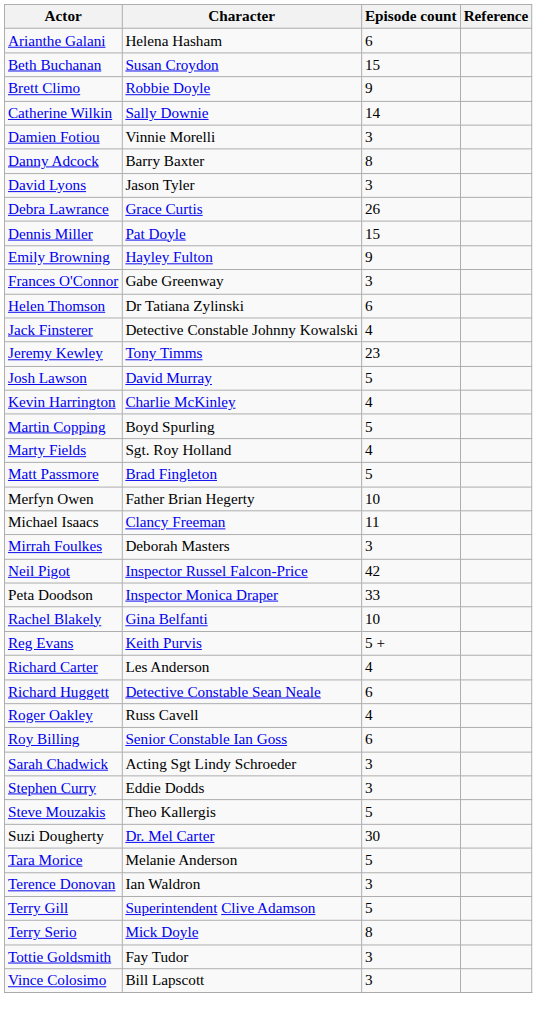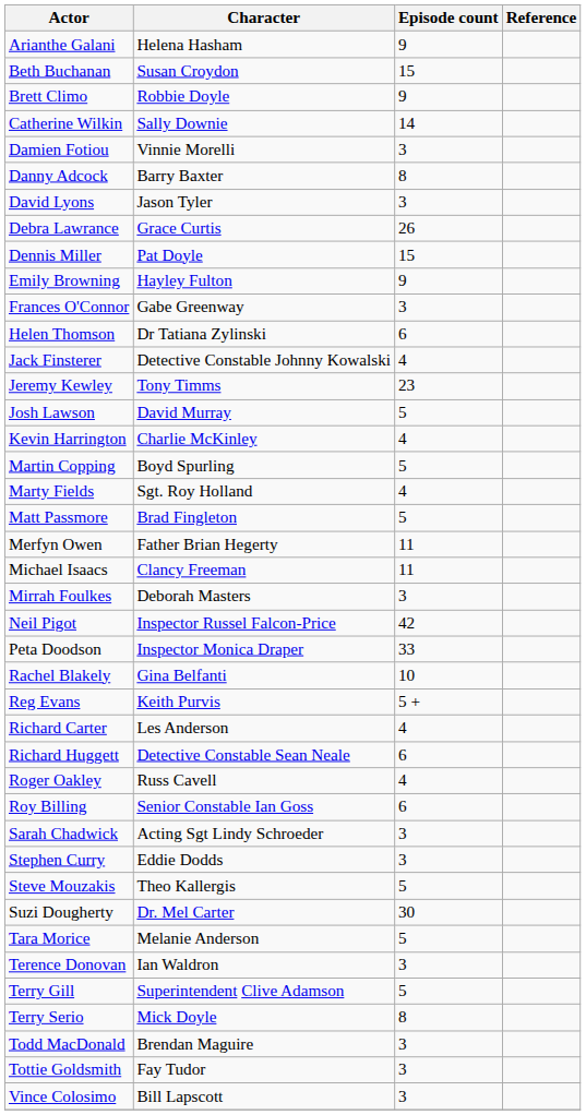Arianthe Galani | Episode count: 6 -> 9
Merfyn Owen | Episode count: 10 -> 11
+ row: Todd MacDonald | Brendan Maguire | 3
